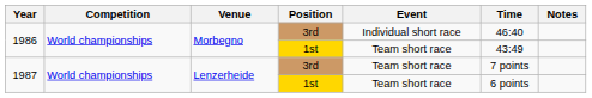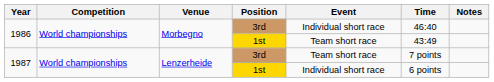1987 / 1st | Event: Team short race -> Individual short race
